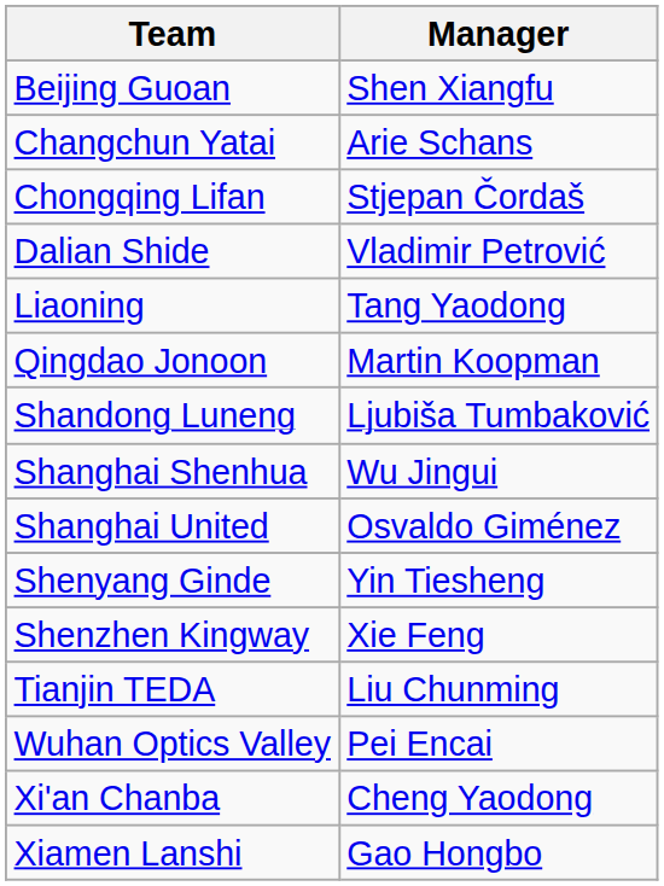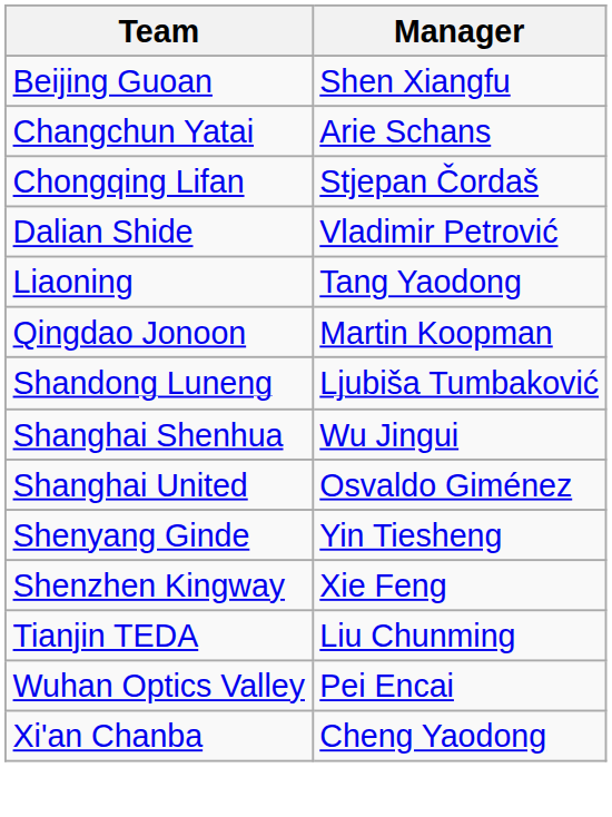- row: Xiamen Lanshi | Gao Hongbo
